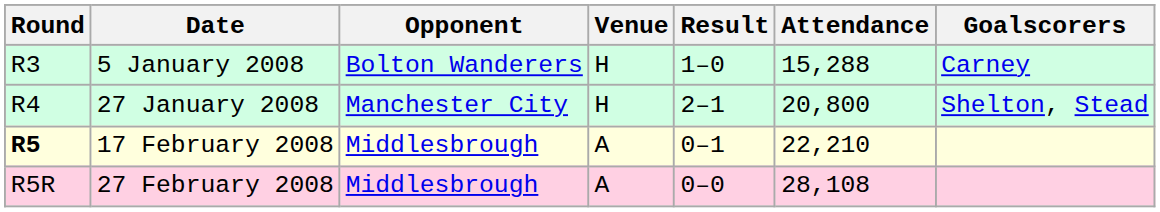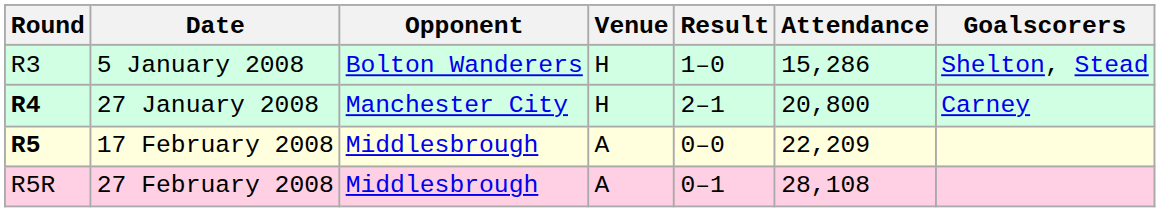5 January 2008 | Attendance: 15,288 -> 15,286
5 January 2008 | Goalscorers: Carney -> Shelton, Stead
27 January 2008 | Round: normal -> bold
27 January 2008 | Goalscorers: Shelton, Stead -> Carney
17 February 2008 | Result: 0–1 -> 0–0
17 February 2008 | Attendance: 22,210 -> 22,209
27 February 2008 | Result: 0–0 -> 0–1
